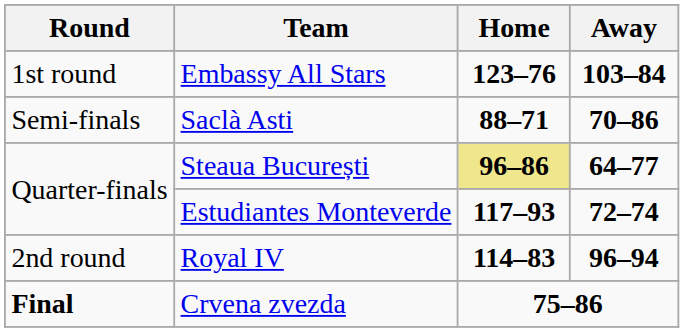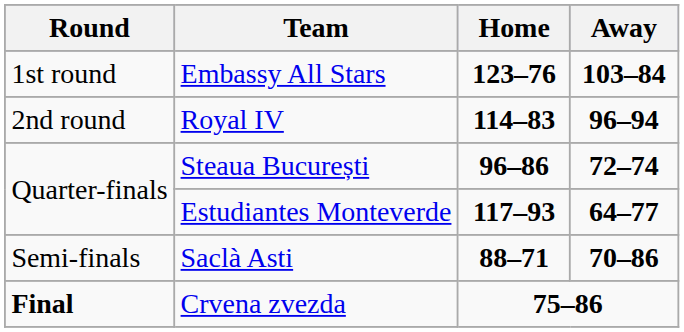rows swapped: Royal IV <-> Saclà Asti
Steaua București | Home: khaki background -> no background
Steaua București | Away: 64–77 -> 72–74
Estudiantes Monteverde | Away: 72–74 -> 64–77
